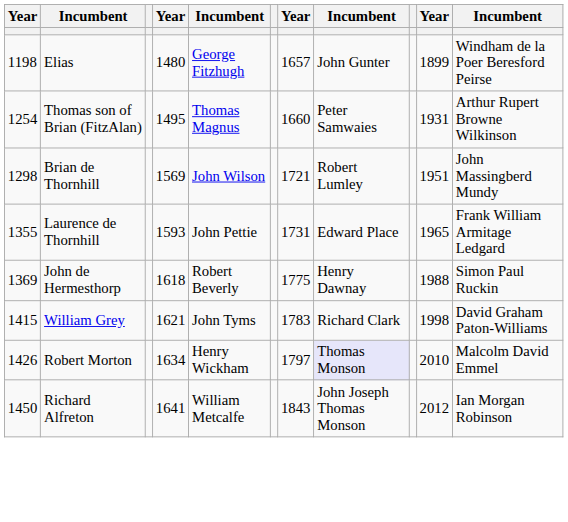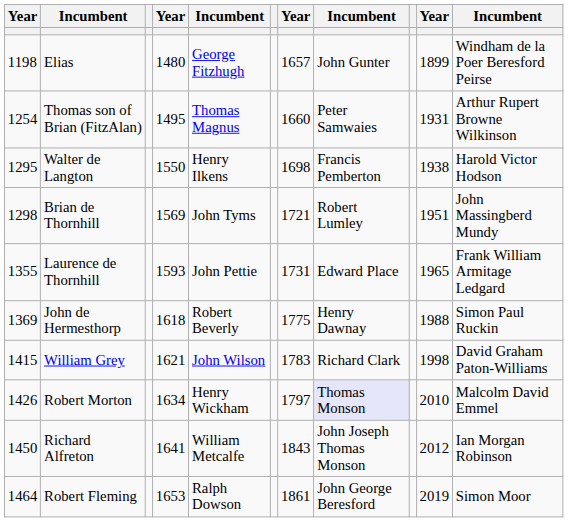+ row: 1295 | Walter de Langton | 1550 | Henry Ilkens | 1698 | Francis Pemberton | 1938 | Harold Victor Hodson
Brian de Thornhill | column 5: John Wilson -> John Tyms
William Grey | column 5: John Tyms -> John Wilson
+ row: 1464 | Robert Fleming | 1653 | Ralph Dowson | 1861 | John George Beresford | 2019 | Simon Moor
